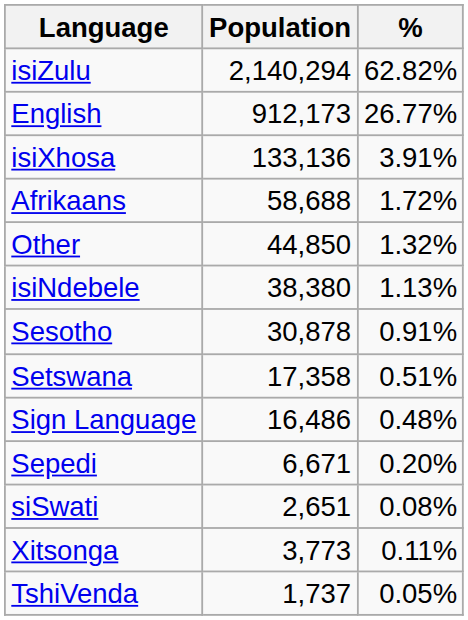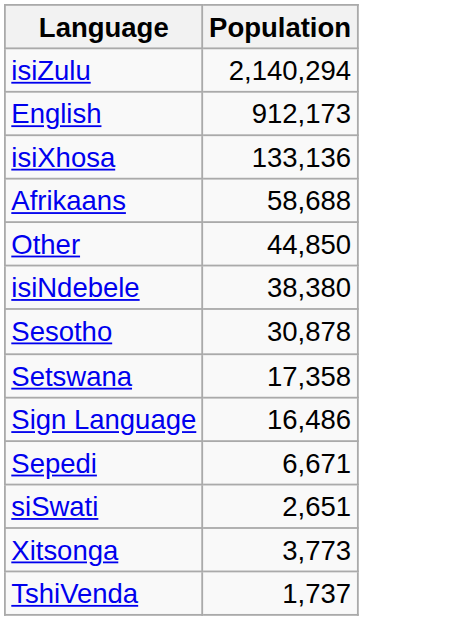- column: % | 62.82% | 26.77% | 3.91% | 1.72% | 1.32% | 1.13% | 0.91% | 0.51% | 0.48% | 0.20% | 0.08% | 0.11% | 0.05%
